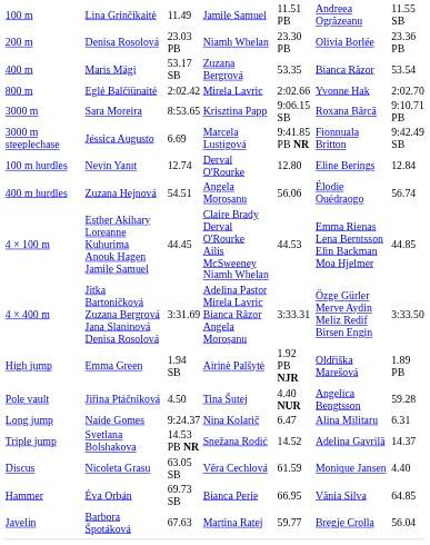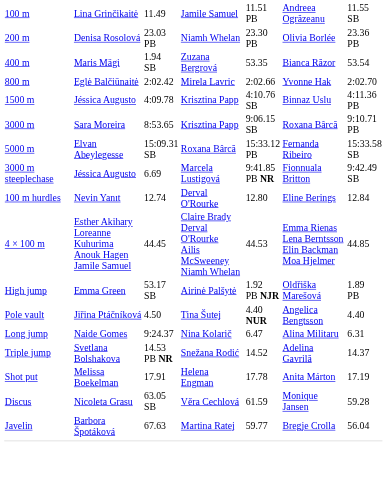400 m | column 3: 53.17 SB -> 1.94 SB
+ row: 1500 m | Jéssica Augusto | 4:09.78 | Krisztina Papp | 4:10.76 SB | Binnaz Uslu | 4:11.36 PB
+ row: 5000 m | Elvan Abeylegesse | 15:09.31 SB | Roxana Bârcă | 15:33.12 PB | Fernanda Ribeiro | 15:33.58 SB
- row: 400 m hurdles | Zuzana Hejnová | 54.51 | Angela Moroșanu | 56.06 | Élodie Ouédraogo | 56.74
- row: 4 × 400 m | Jitka Bartoničková Zuzana Bergrová Jana Slaninová Denisa Rosolová | 3:31.69 | Adelina Pastor Mirela Lavric Bianca Răzor Angela Moroșanu | 3:33.31 | Özge Gürler Merve Aydin Meliz Redif Birsen Engin | 3:33.50
High jump | column 3: 1.94 SB -> 53.17 SB
Pole vault | column 7: 59.28 -> 4.40
+ row: Shot put | Melissa Boekelman | 17.91 | Helena Engman | 17.78 | Anita Márton | 17.19
Discus | column 7: 4.40 -> 59.28
- row: Hammer | Éva Orbán | 69.73 SB | Bianca Perie | 66.95 | Vânia Silva | 64.85
